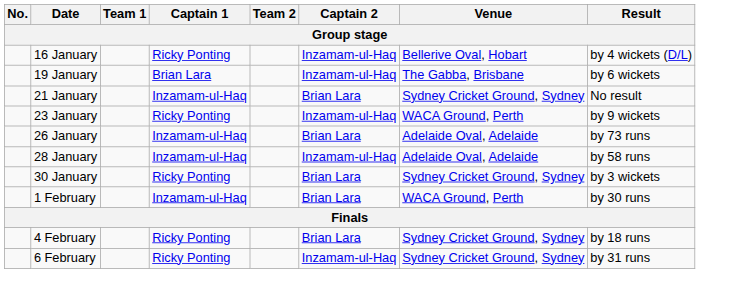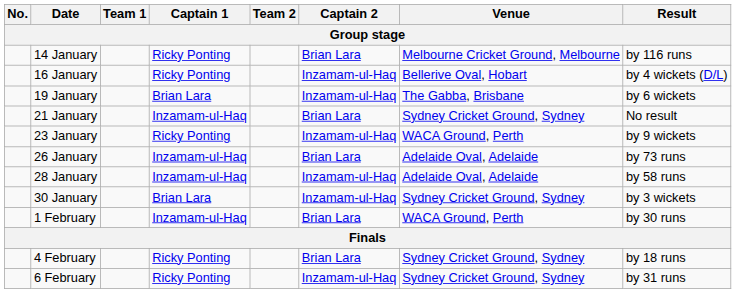+ row: 14 January | Ricky Ponting | Brian Lara | Melbourne Cricket Ground, Melbourne | by 116 runs
30 January | Captain 1: Ricky Ponting -> Brian Lara
30 January | Captain 2: Brian Lara -> Inzamam-ul-Haq
